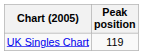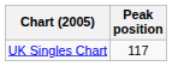UK Singles Chart | Peak position: 119 -> 117
